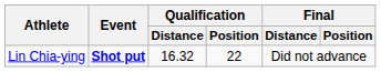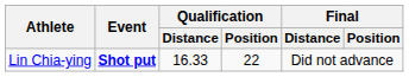Lin Chia-ying | Qualification / Distance: 16.32 -> 16.33
